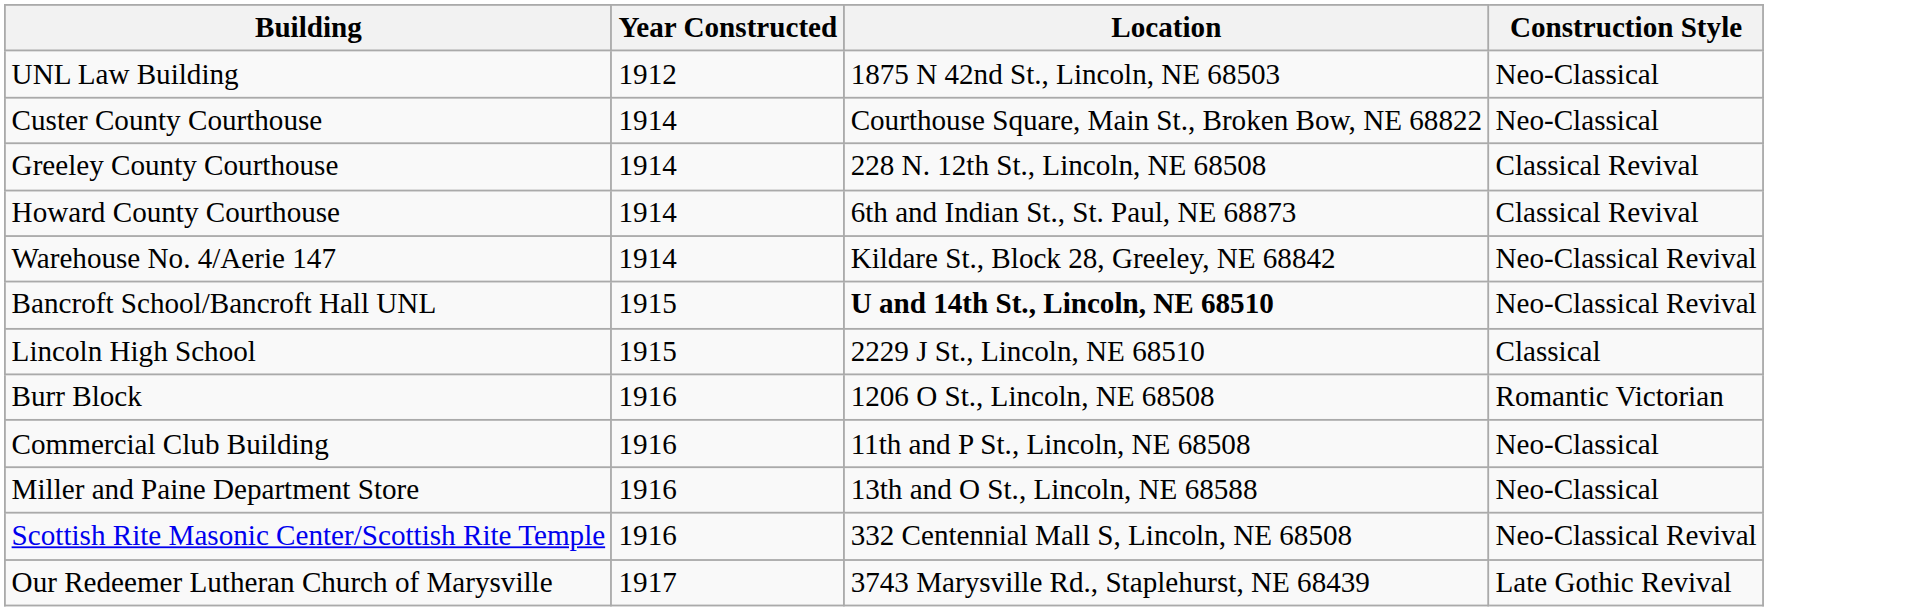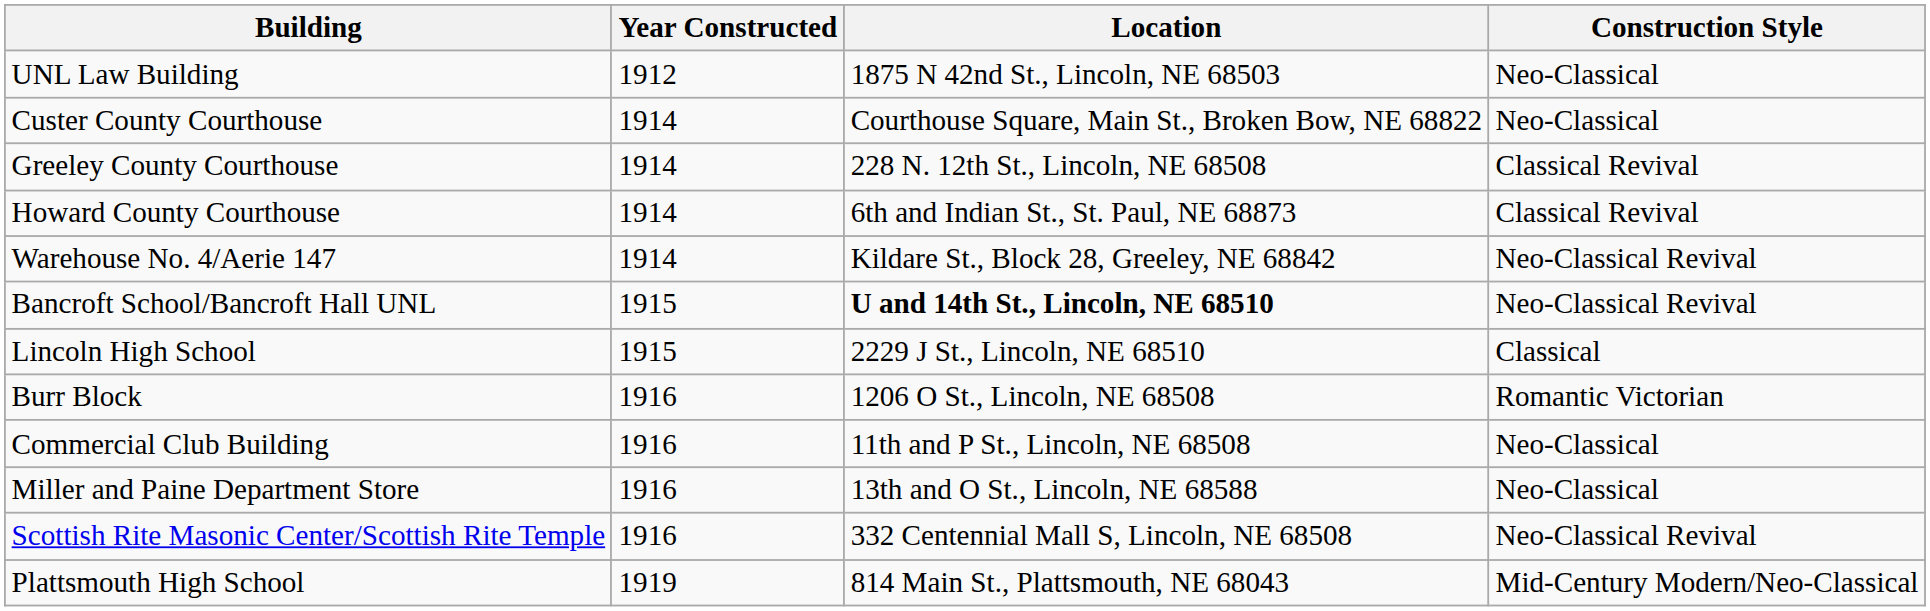- row: Our Redeemer Lutheran Church of Marysville | 1917 | 3743 Marysville Rd., Staplehurst, NE 68439 | Late Gothic Revival
+ row: Plattsmouth High School | 1919 | 814 Main St., Plattsmouth, NE 68043 | Mid-Century Modern/Neo-Classical
